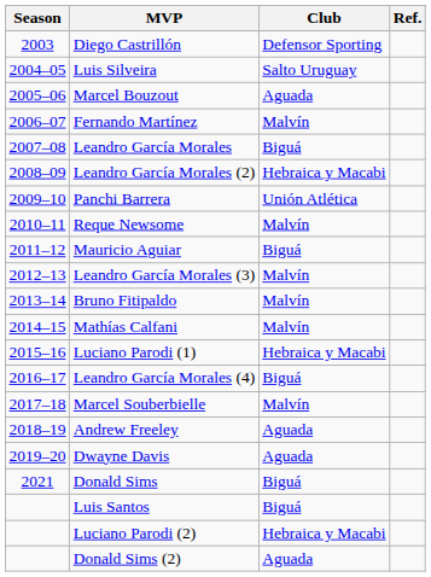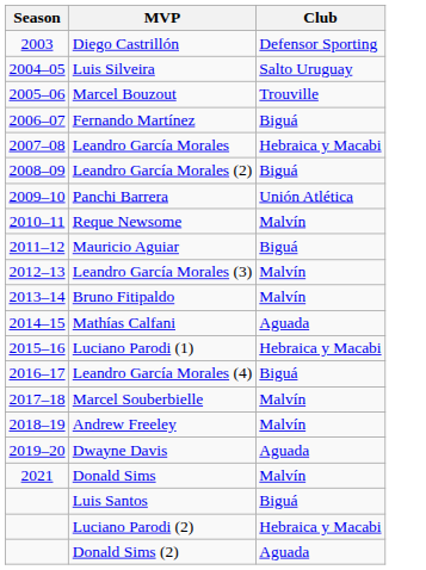- column: Ref.
Marcel Bouzout | Club: Aguada -> Trouville
Fernando Martínez | Club: Malvín -> Biguá
Leandro García Morales | Club: Biguá -> Hebraica y Macabi
Leandro García Morales (2) | Club: Hebraica y Macabi -> Biguá
Mathías Calfani | Club: Malvín -> Aguada
Andrew Freeley | Club: Aguada -> Malvín
Donald Sims | Club: Biguá -> Malvín
